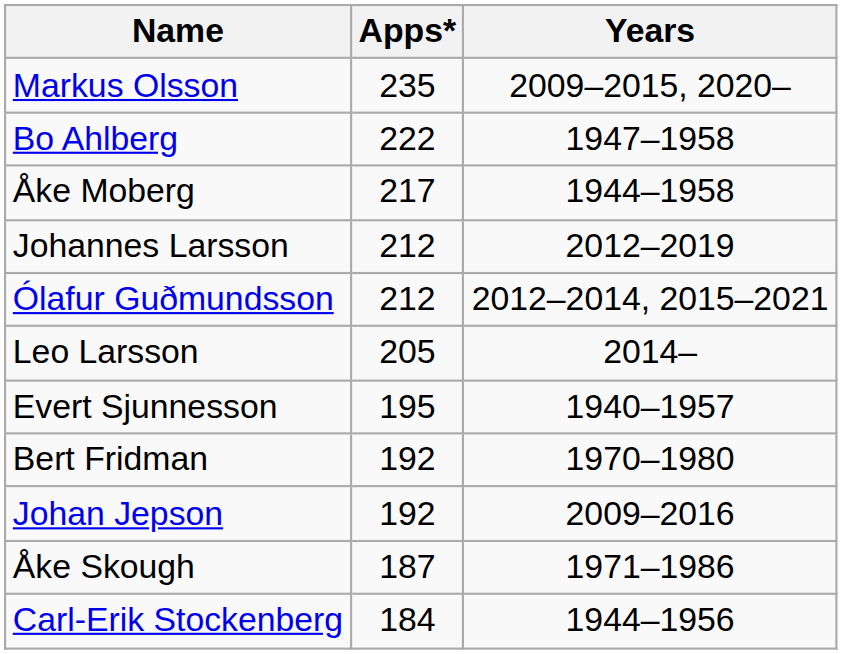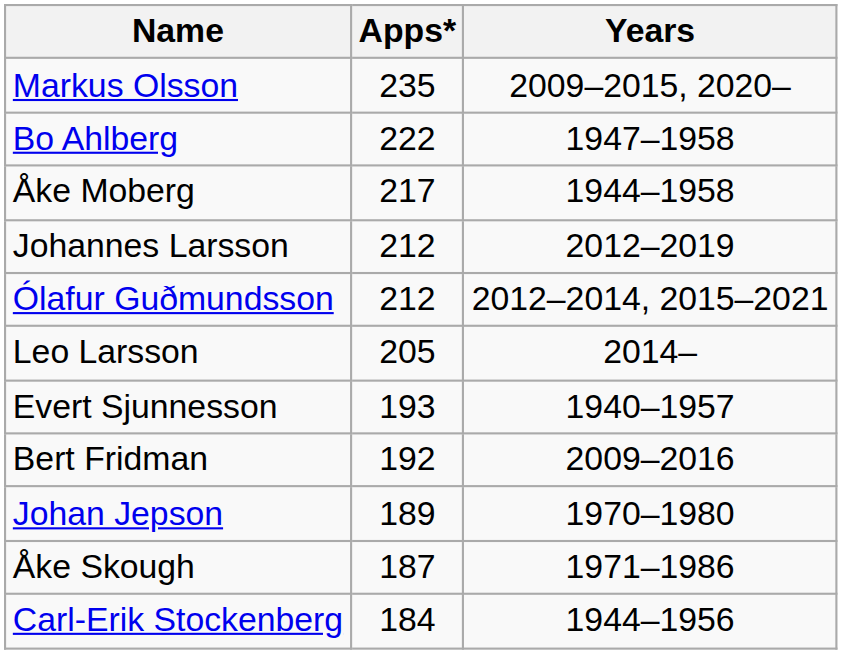Evert Sjunnesson | Apps*: 195 -> 193
Bert Fridman | Years: 1970–1980 -> 2009–2016
Johan Jepson | Apps*: 192 -> 189
Johan Jepson | Years: 2009–2016 -> 1970–1980
